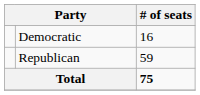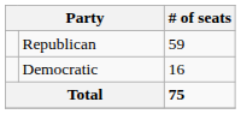rows swapped: Republican <-> Democratic
